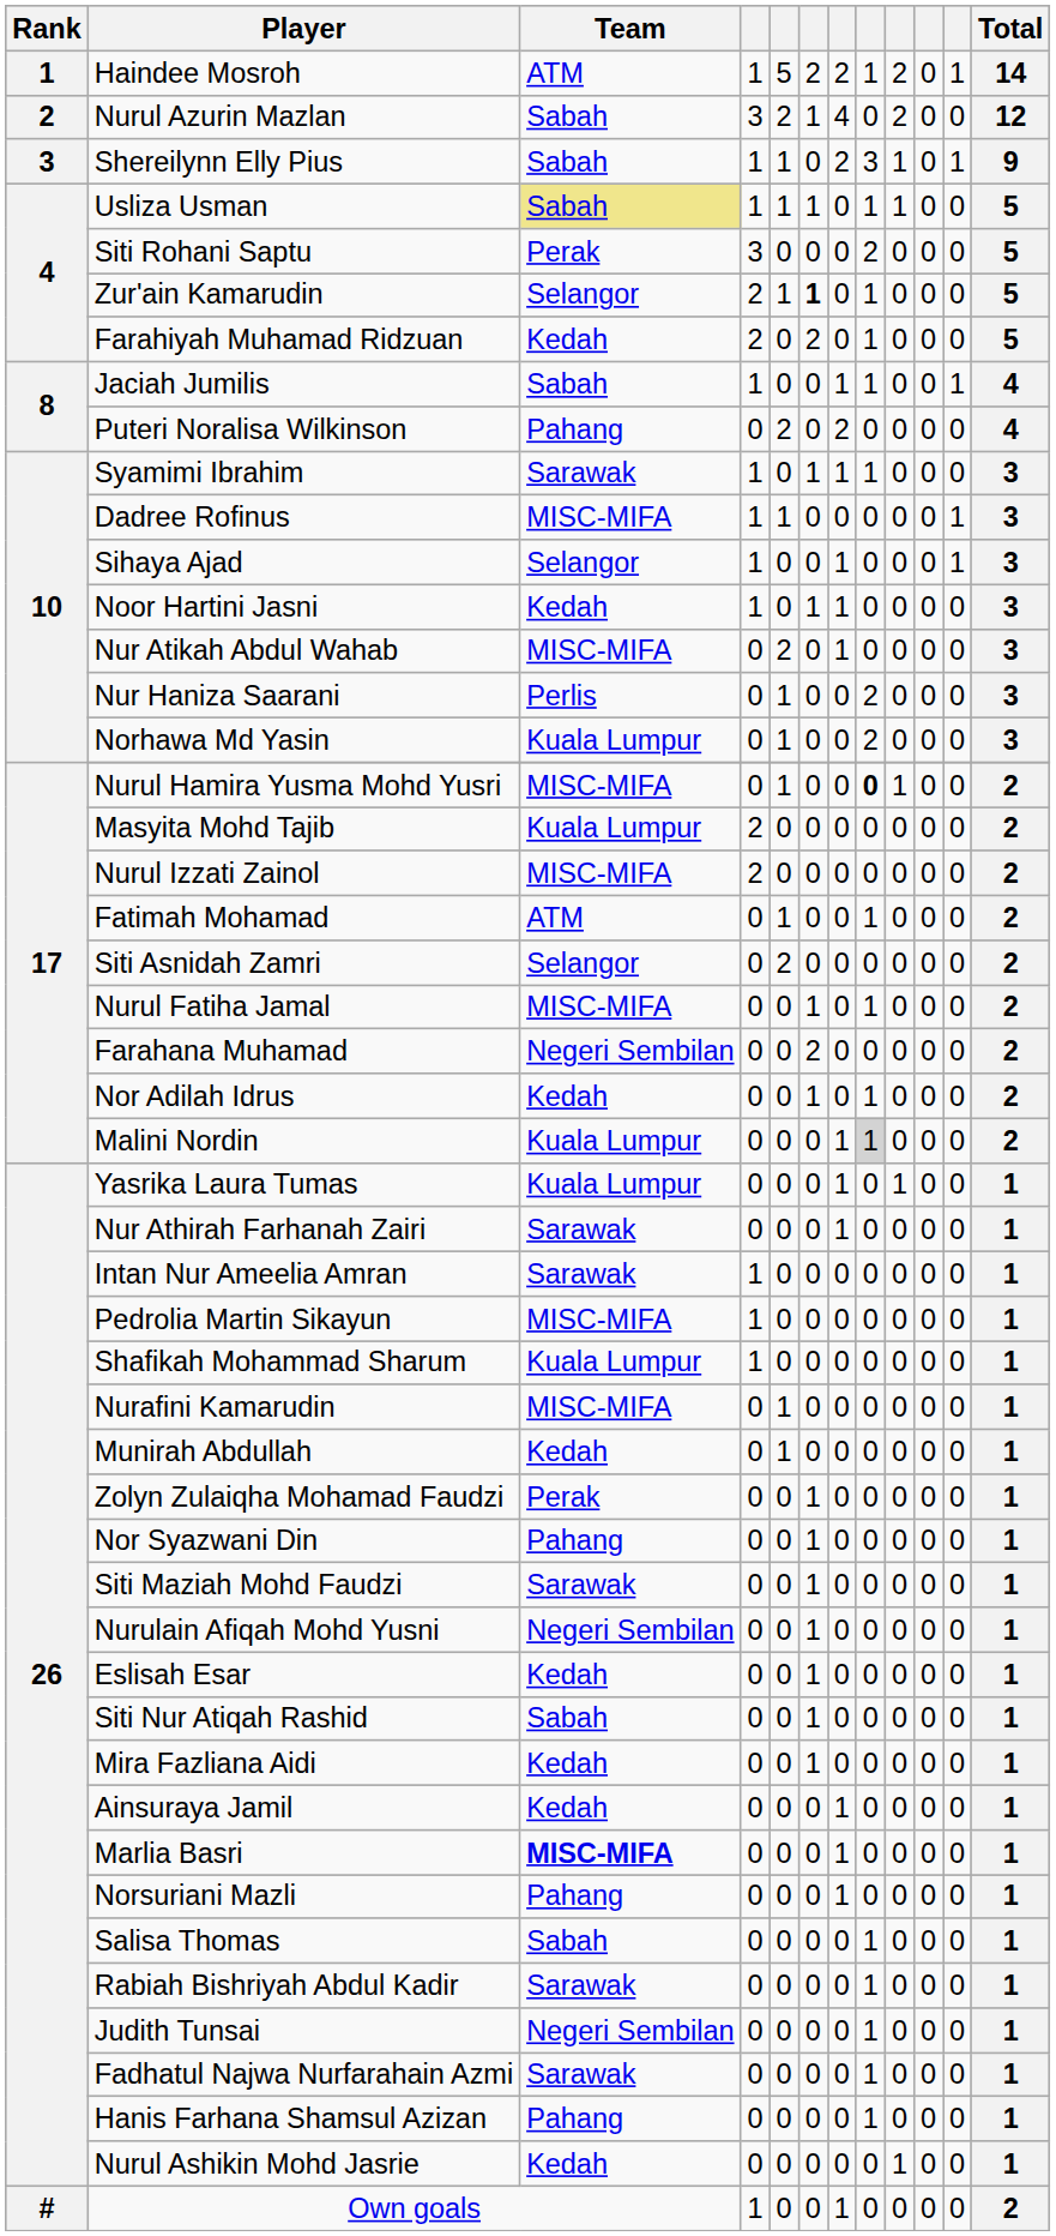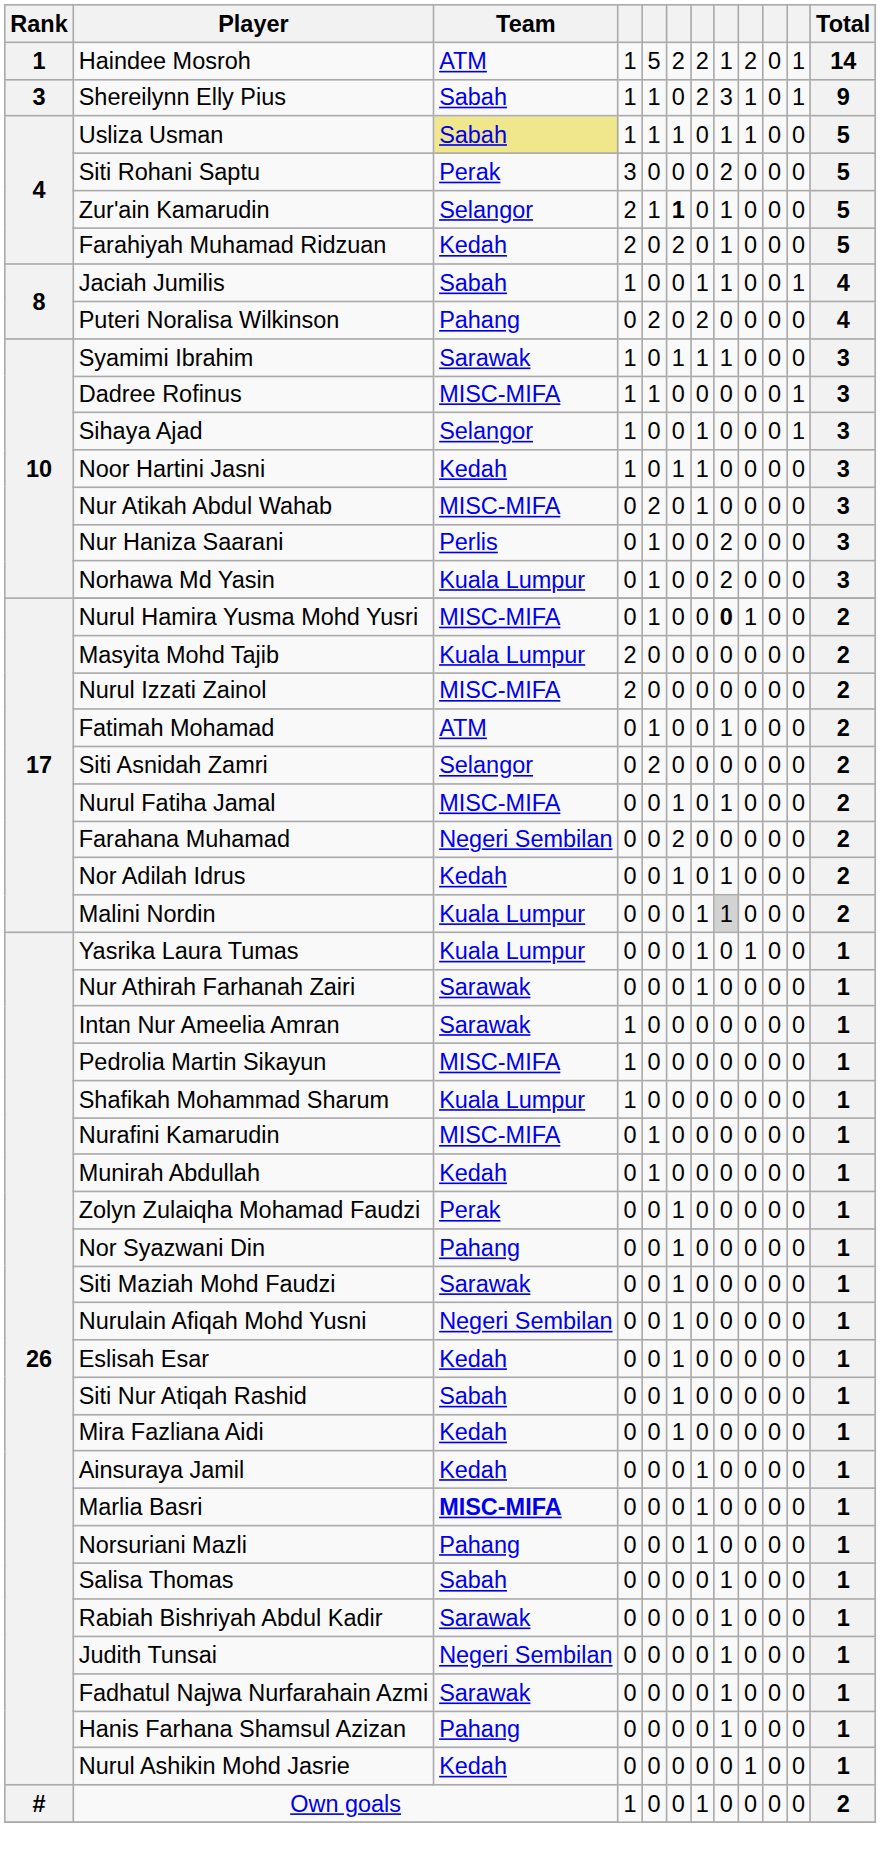- row: 2 | Nurul Azurin Mazlan | Sabah | 3 | 2 | 1 | 4 | 0 | 2 | 0 | 0 | 12
